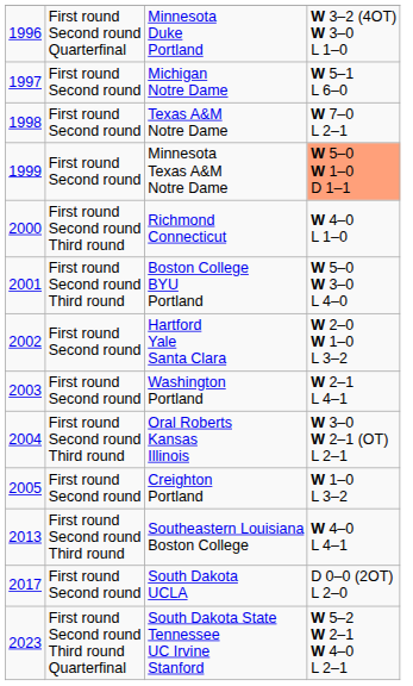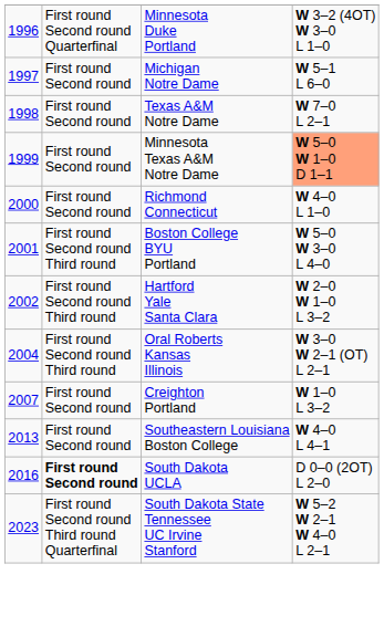Richmond Connecticut | column 2: First round Second round Third round -> First round Second round
Hartford Yale Santa Clara | column 2: First round Second round -> First round Second round Third round
- row: 2003 | First round Second round | Washington Portland | W 2–1 L 4–1
Creighton Portland | column 1: 2005 -> 2007
Southeastern Louisiana Boston College | column 2: First round Second round Third round -> First round Second round
South Dakota UCLA | column 1: 2017 -> 2016
South Dakota UCLA | column 2: normal -> bold
